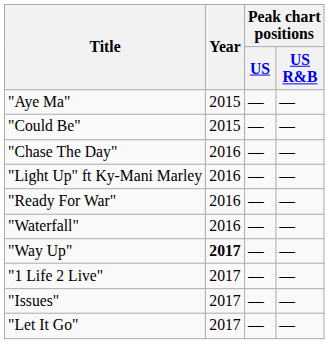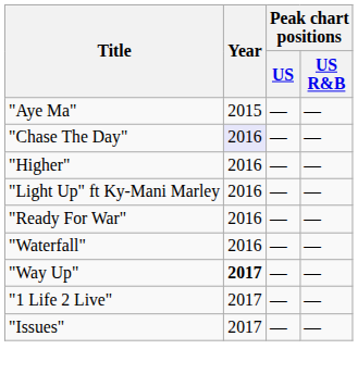- row: "Could Be" | 2015 | — | —
"Chase The Day" | Year: no background -> lavender background
+ row: "Higher" | 2016 | — | —
- row: "Let It Go" | 2017 | — | —
